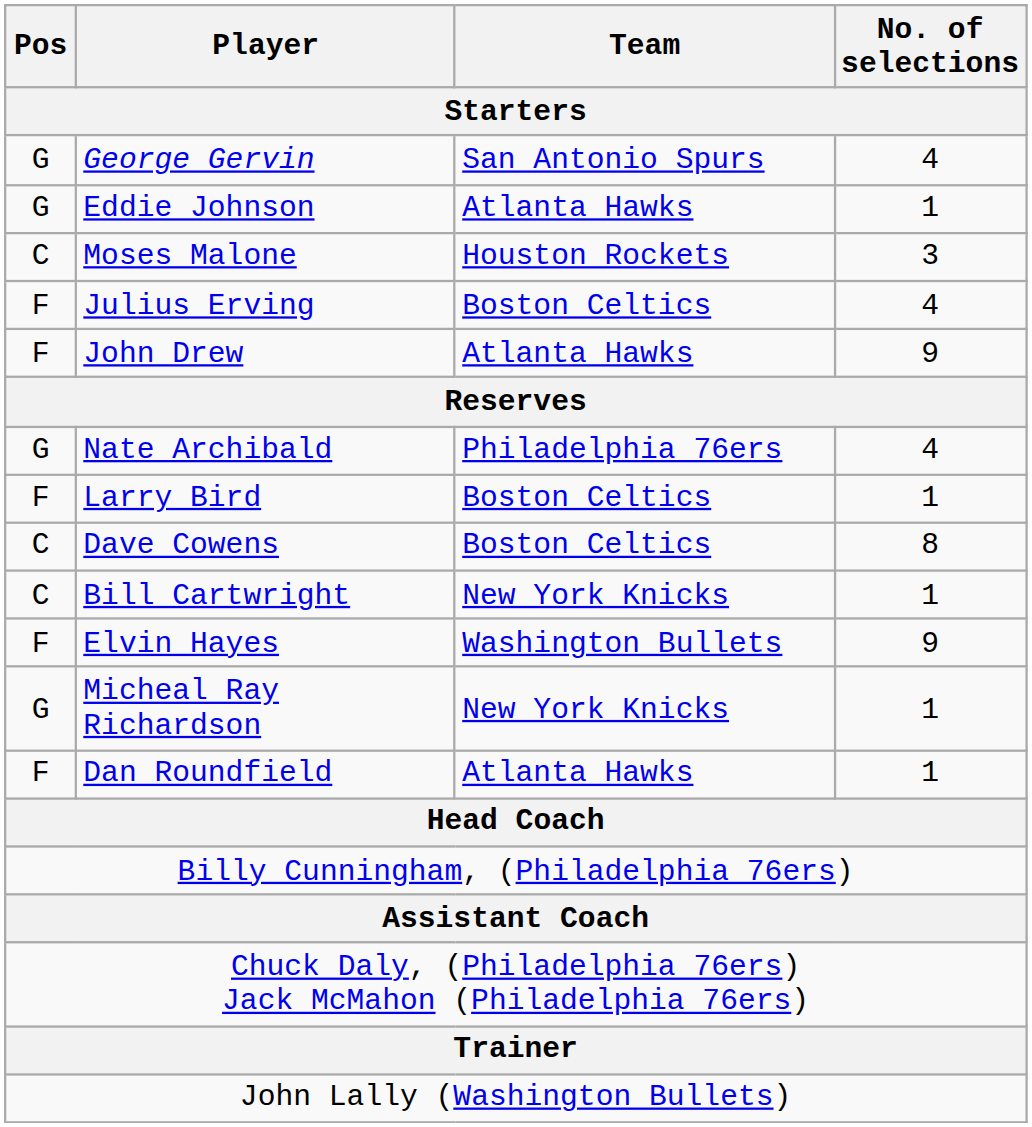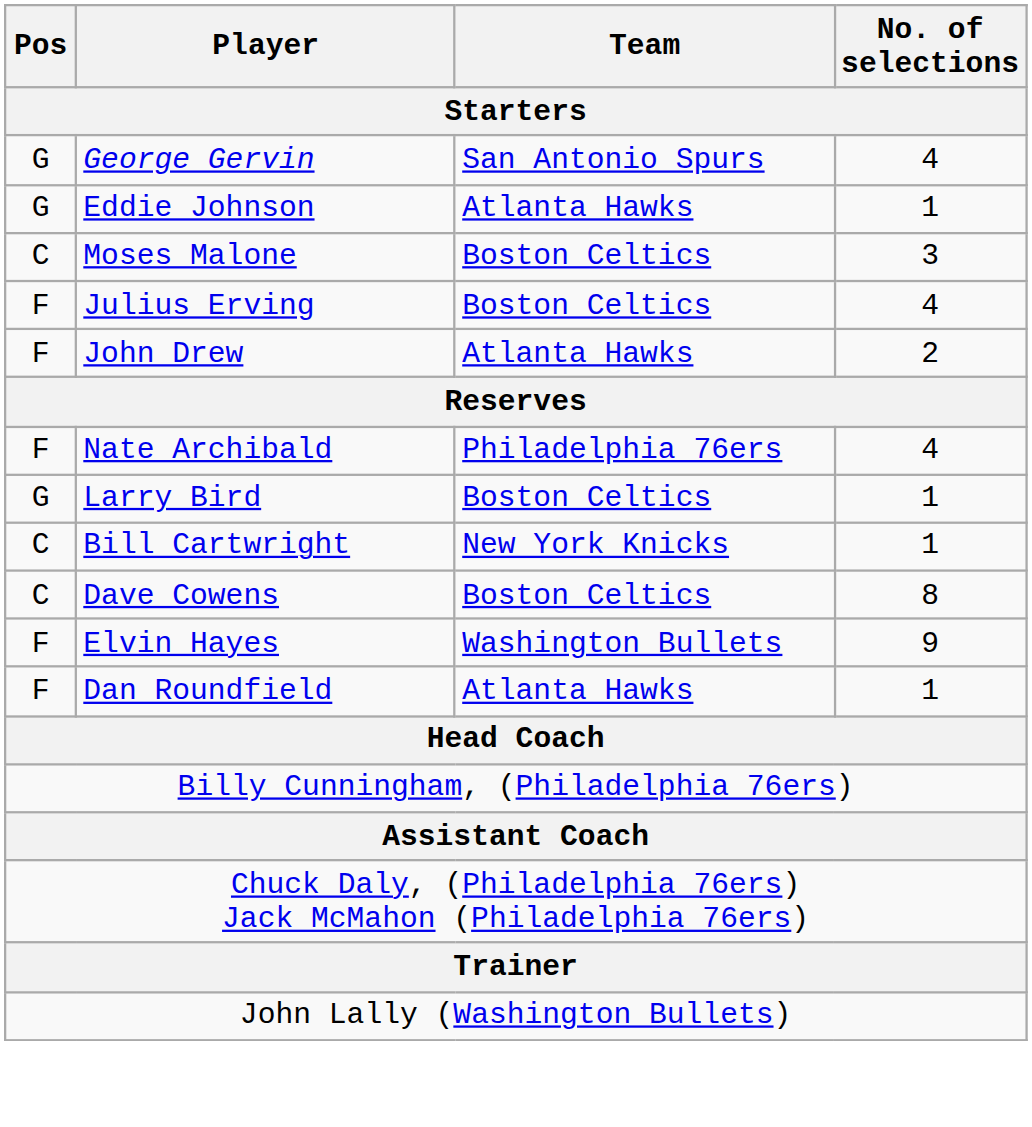Moses Malone | Team: Houston Rockets -> Boston Celtics
John Drew | No. of selections: 9 -> 2
Nate Archibald | Pos: G -> F
Larry Bird | Pos: F -> G
rows swapped: Bill Cartwright <-> Dave Cowens
- row: G | Micheal Ray Richardson | New York Knicks | 1
